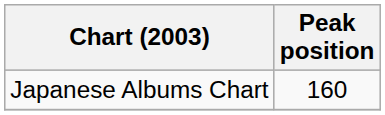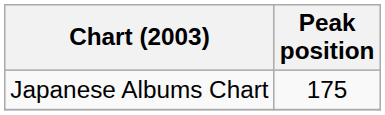Japanese Albums Chart | Peak position: 160 -> 175
